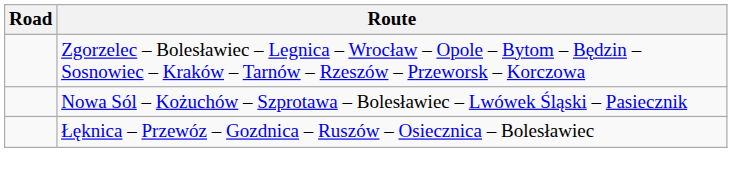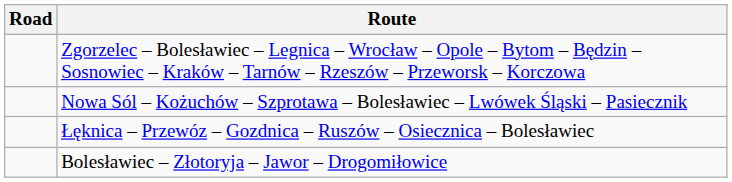+ row: Bolesławiec – Złotoryja – Jawor – Drogomiłowice
